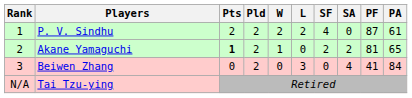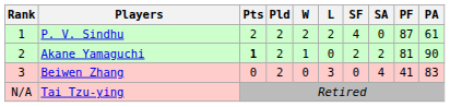Akane Yamaguchi | PA: 65 -> 90
Beiwen Zhang | PA: 84 -> 83
